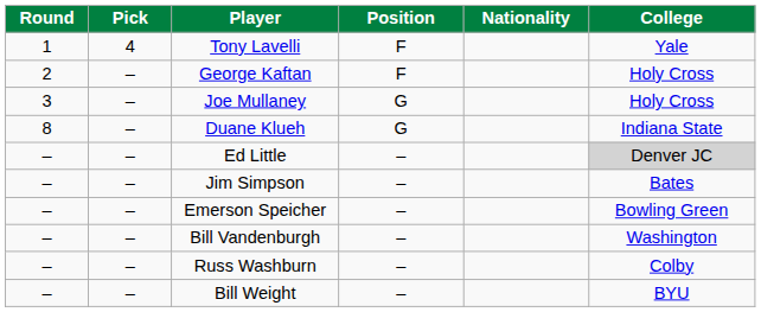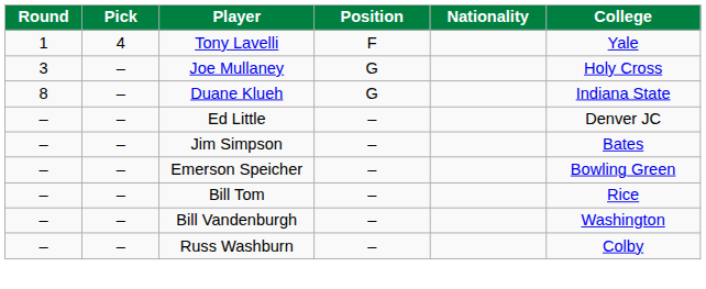- row: 2 | – | George Kaftan | F | Holy Cross
Ed Little | College: lightgrey background -> no background
+ row: – | – | Bill Tom | – | Rice
- row: – | – | Bill Weight | – | BYU
